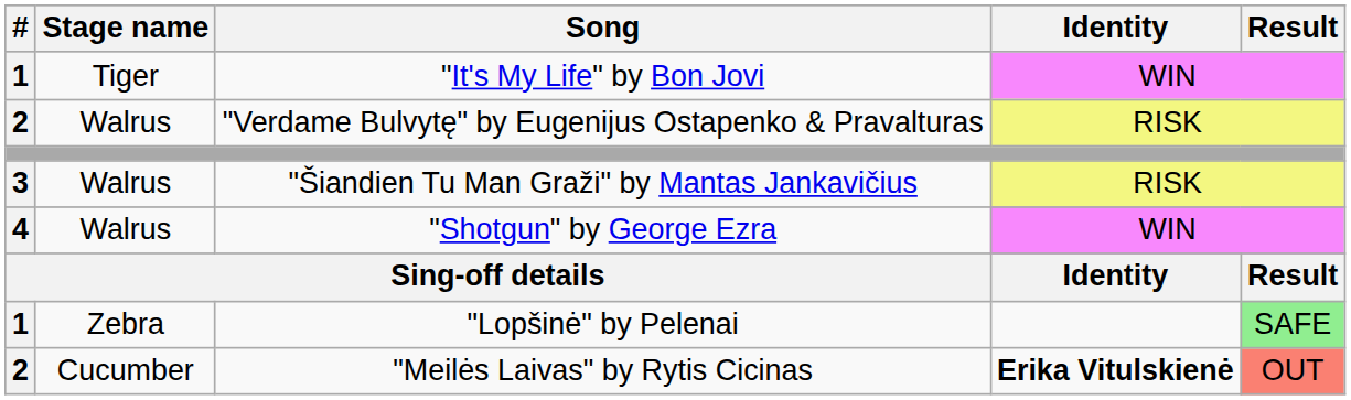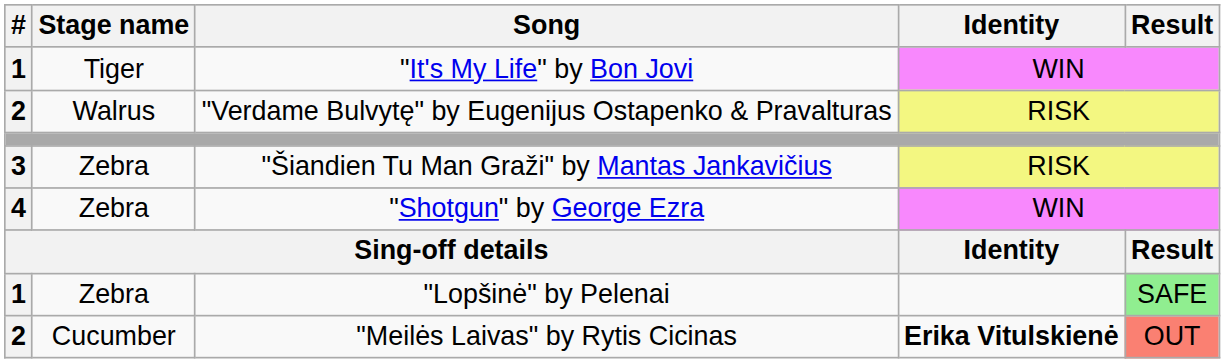"Šiandien Tu Man Graži" by Mantas Jankavičius | Stage name: Walrus -> Zebra
"Shotgun" by George Ezra | Stage name: Walrus -> Zebra
